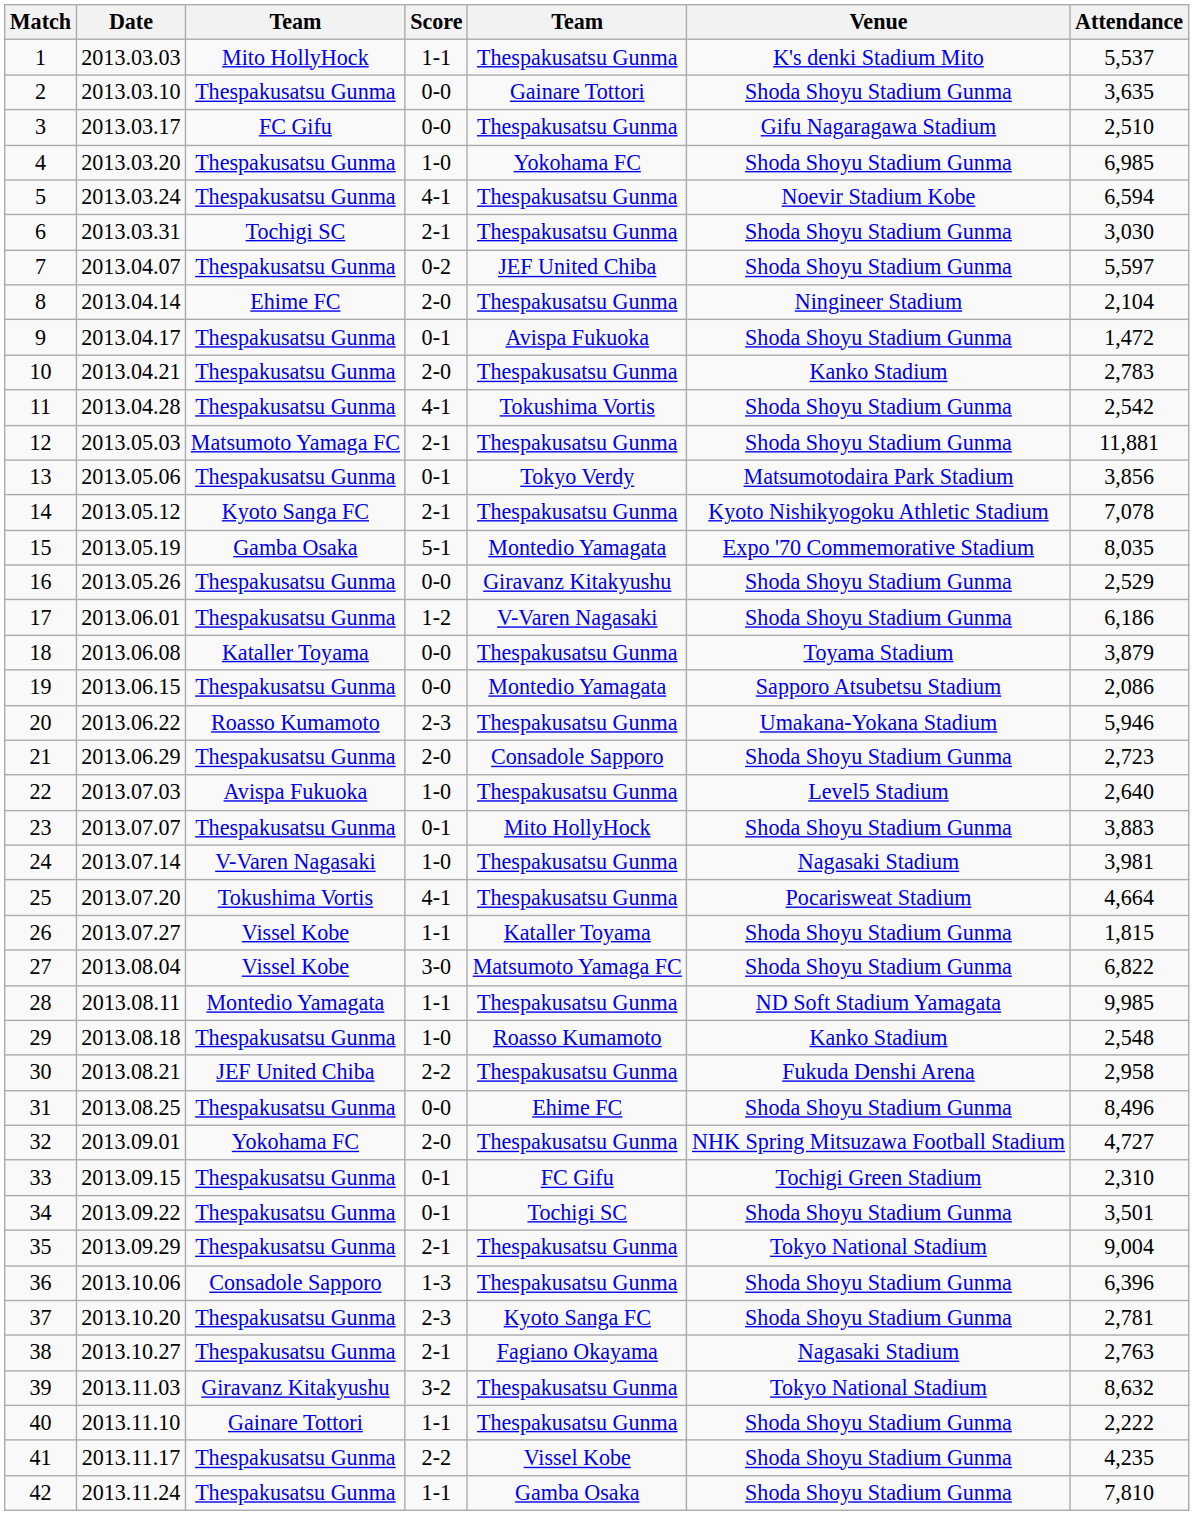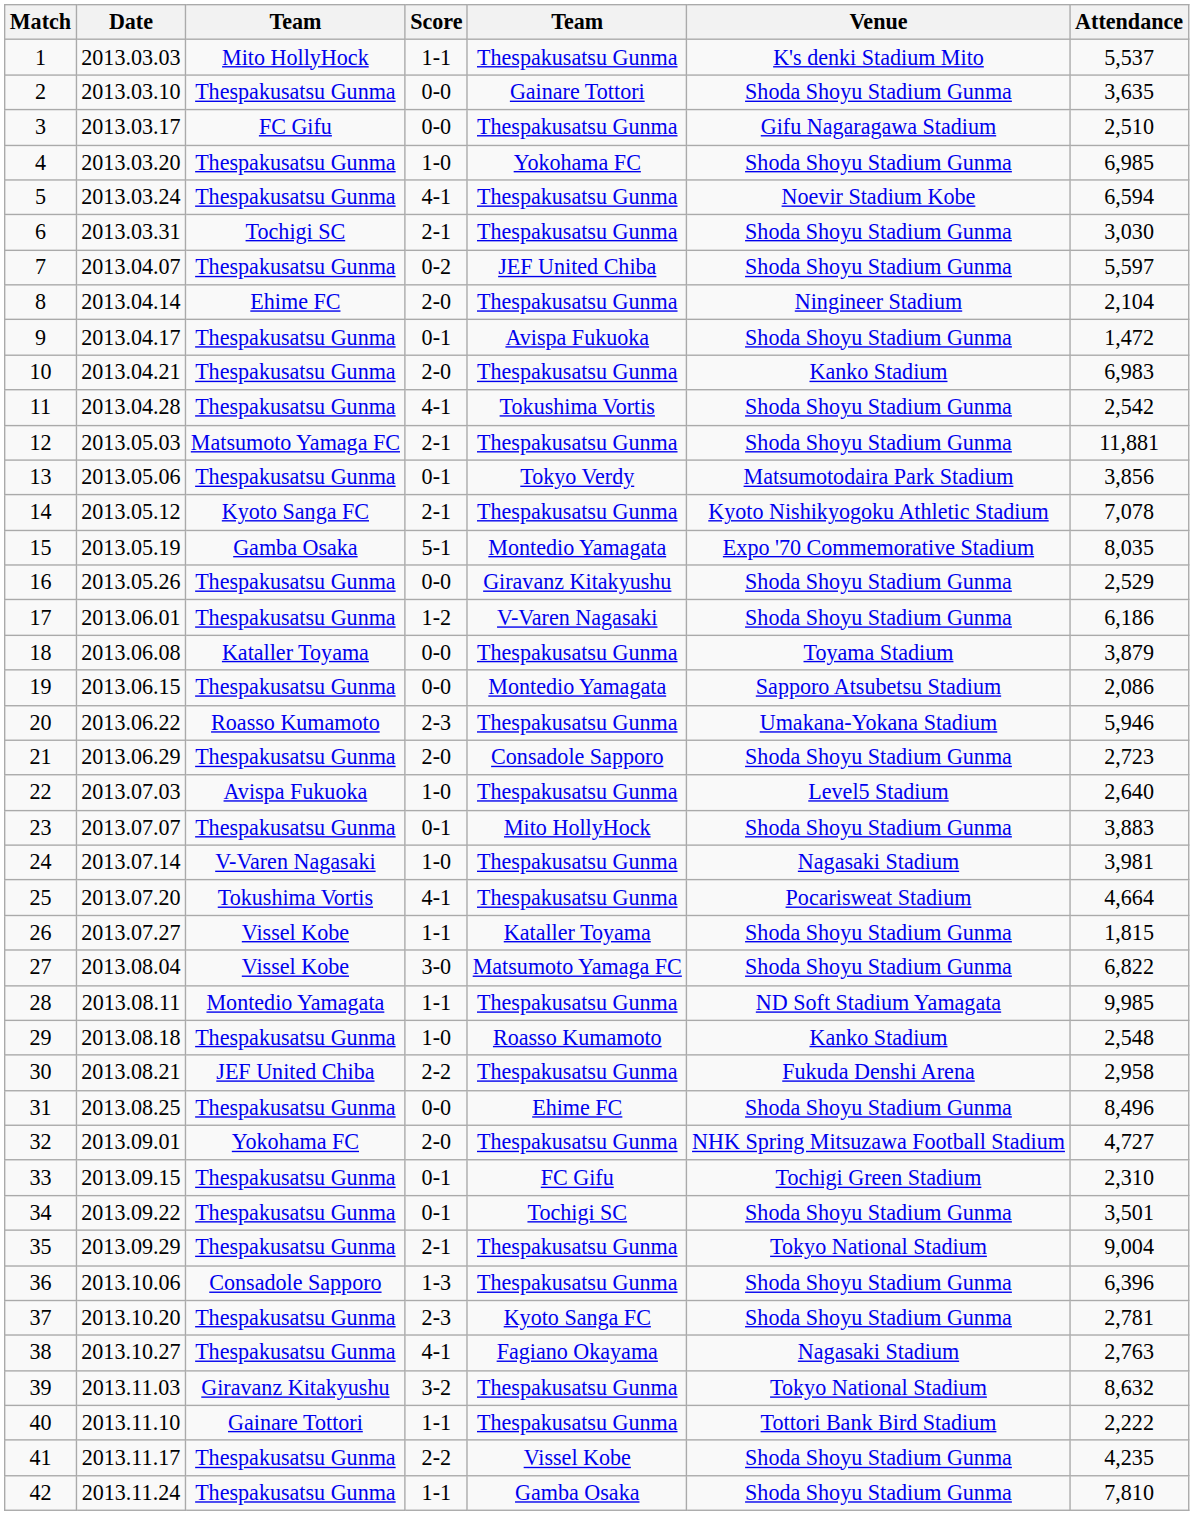10 | Attendance: 2,783 -> 6,983
38 | Score: 2-1 -> 4-1
40 | Venue: Shoda Shoyu Stadium Gunma -> Tottori Bank Bird Stadium
